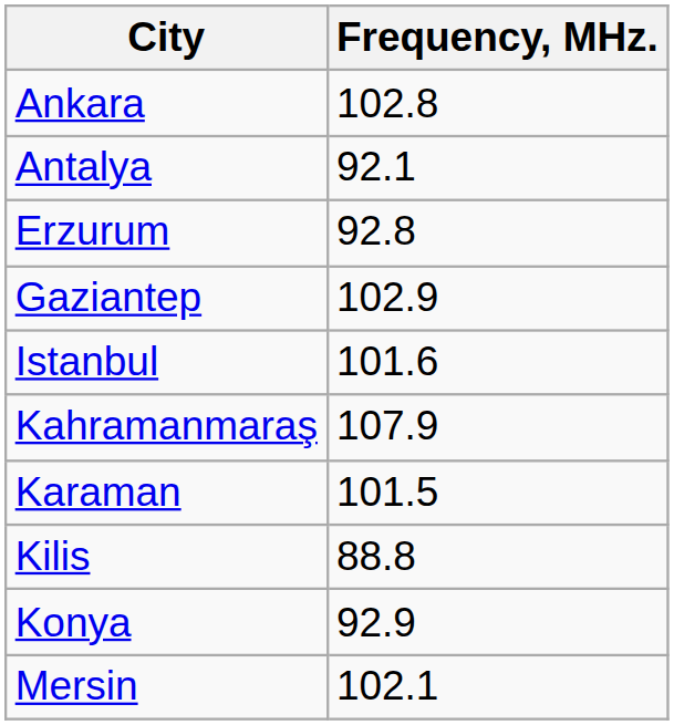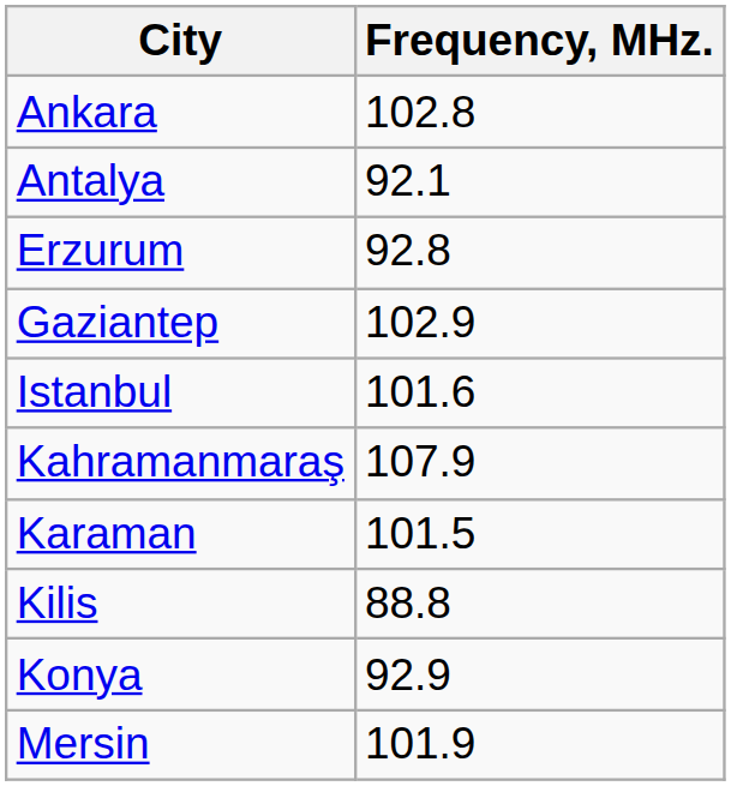Mersin | Frequency, MHz.: 102.1 -> 101.9
